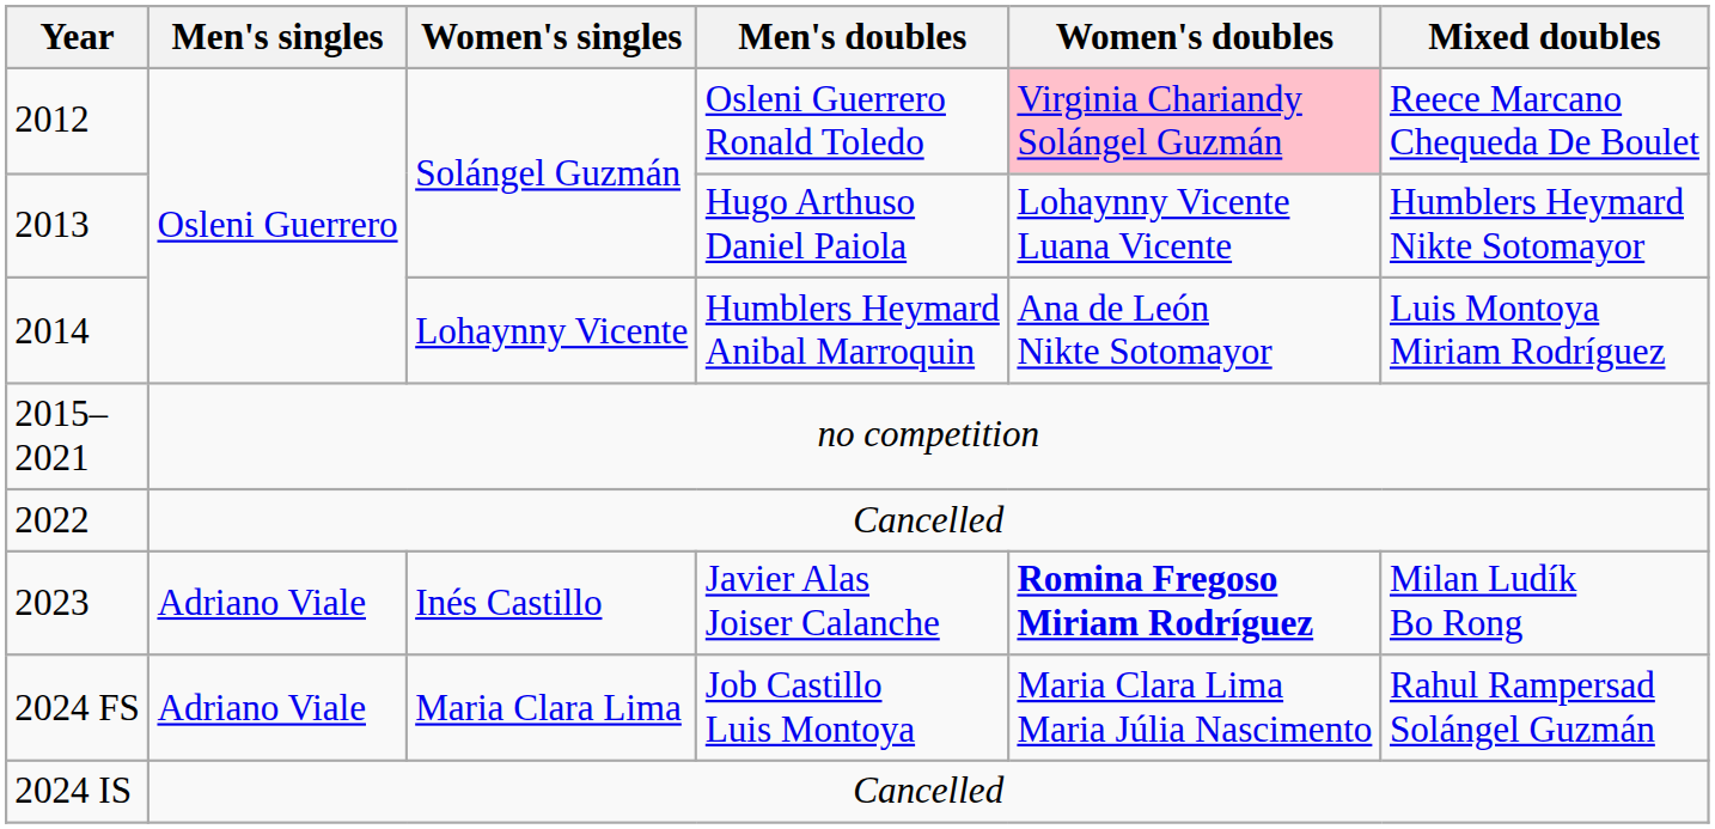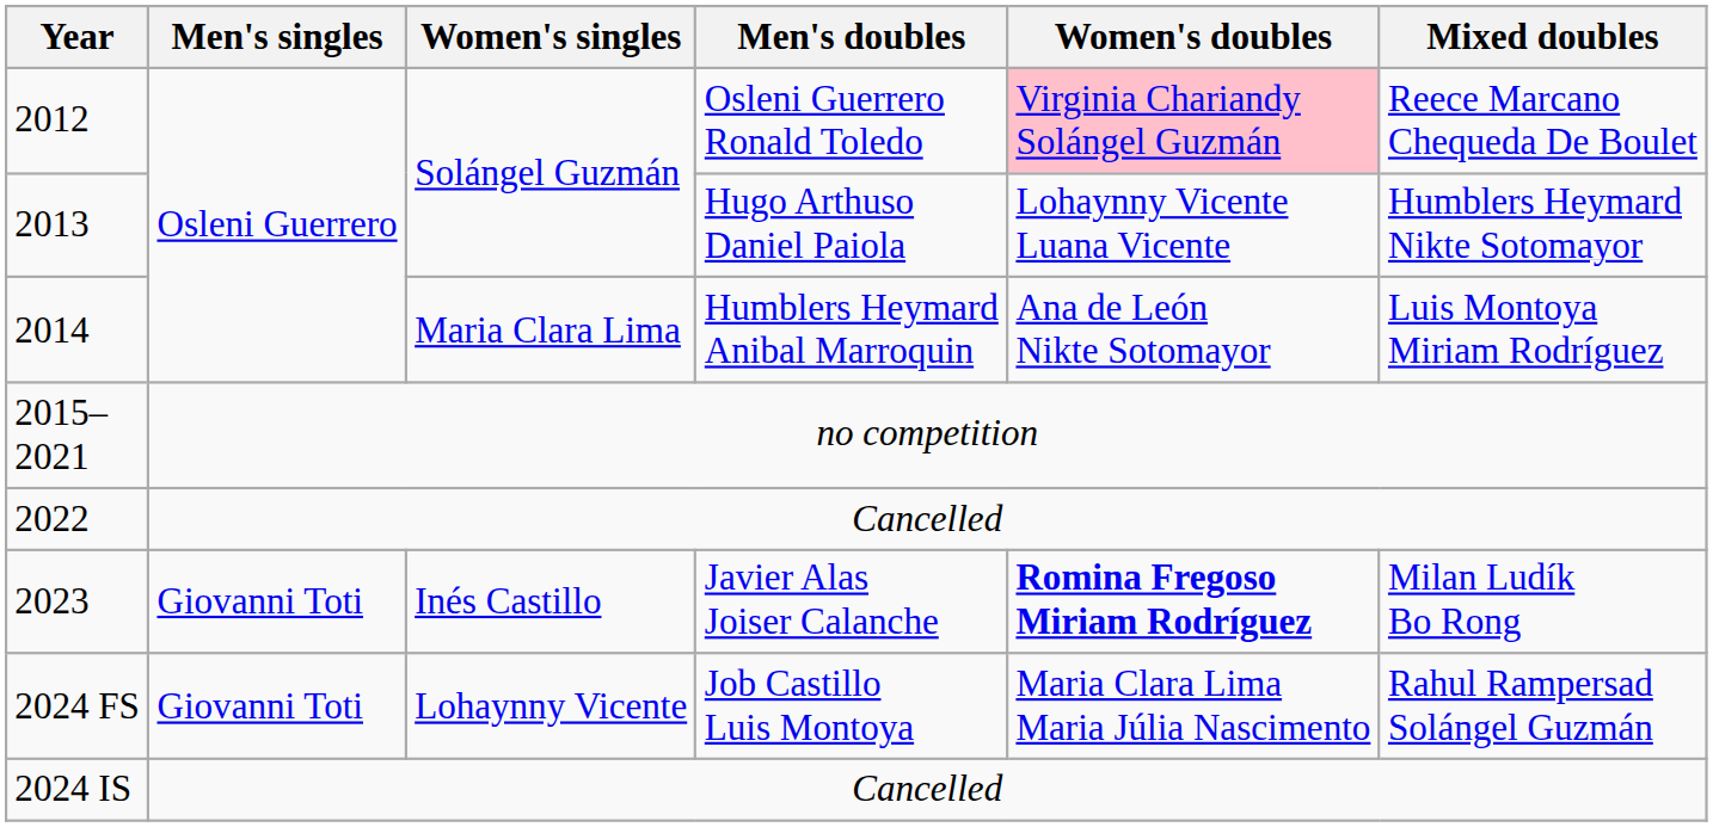2014 | Women's singles: Lohaynny Vicente -> Maria Clara Lima
2023 | Men's singles: Adriano Viale -> Giovanni Toti
2024 FS | Men's singles: Adriano Viale -> Giovanni Toti
2024 FS | Women's singles: Maria Clara Lima -> Lohaynny Vicente
